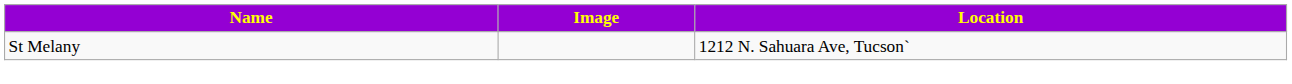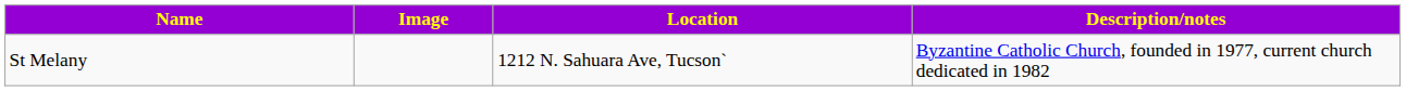+ column: Description/notes | Byzantine Catholic Church, founded in 1977, current church dedicated in 1982
